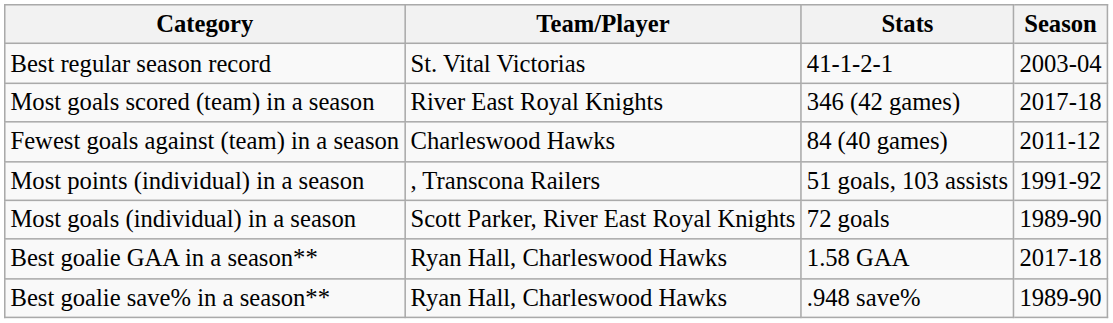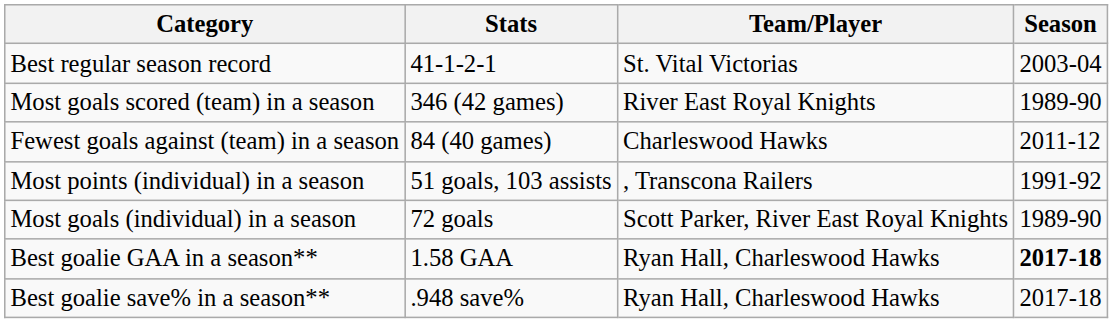columns swapped: Team/Player <-> Stats
Most goals scored (team) in a season | Season: 2017-18 -> 1989-90
Best goalie GAA in a season** | Season: normal -> bold
Best goalie save% in a season** | Season: 1989-90 -> 2017-18
